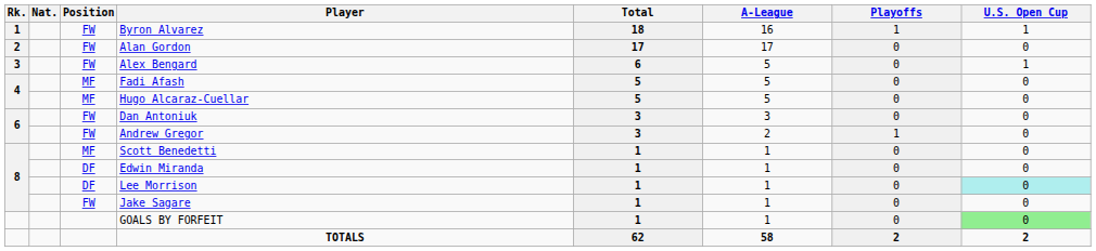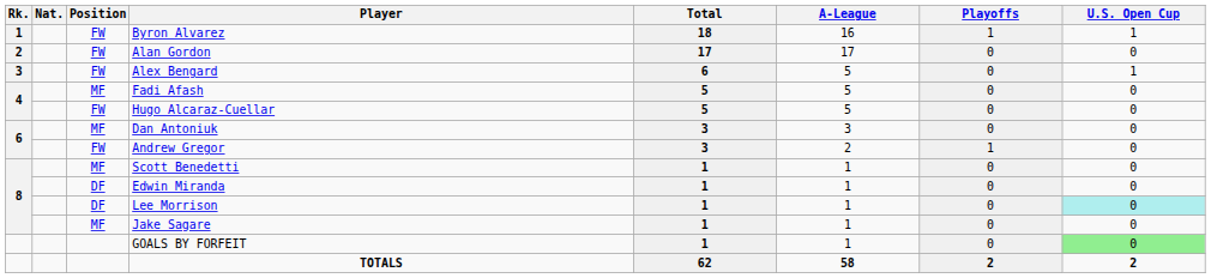Hugo Alcaraz-Cuellar | Position: MF -> FW
Dan Antoniuk | Position: FW -> MF
Jake Sagare | Position: FW -> MF
